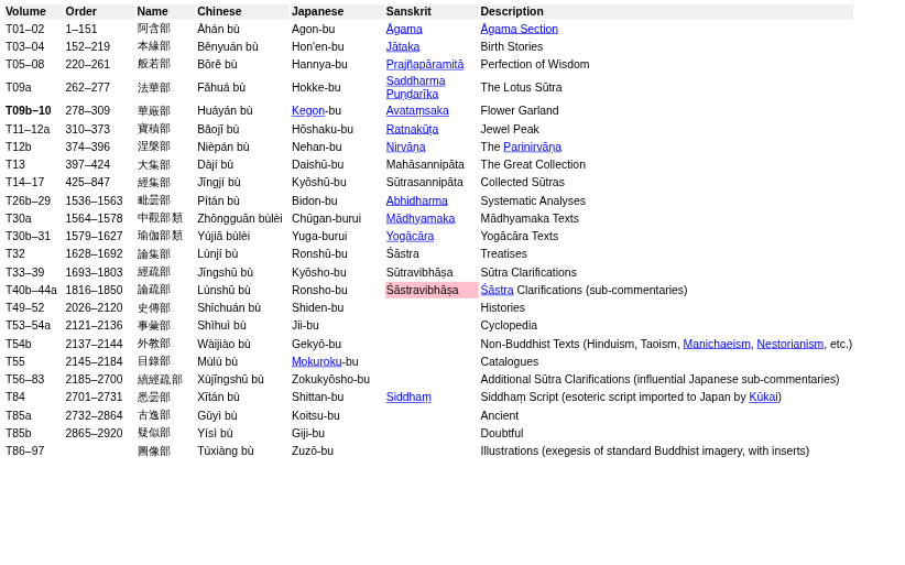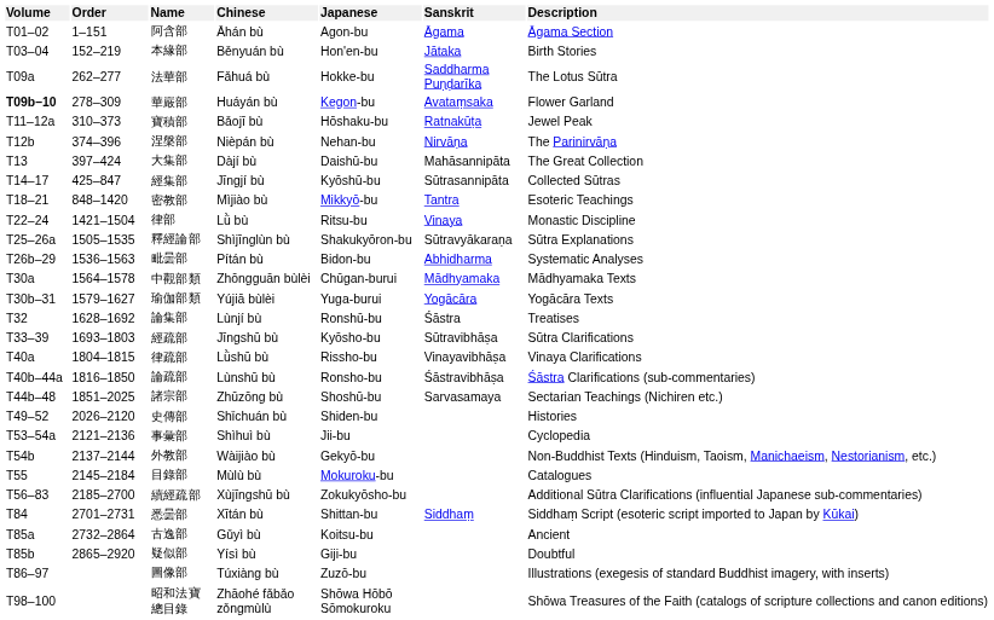- row: T05–08 | 220–261 | 般若部 | Bōrě bù | Hannya-bu | Prajñapāramitā | Perfection of Wisdom
+ row: T18–21 | 848–1420 | 密教部 | Mìjiào bù | Mikkyō-bu | Tantra | Esoteric Teachings
+ row: T22–24 | 1421–1504 | 律部 | Lǜ bù | Ritsu-bu | Vinaya | Monastic Discipline
+ row: T25–26a | 1505–1535 | 釋經論部 | Shìjīnglùn bù | Shakukyōron-bu | Sūtravyākaraṇa | Sūtra Explanations
+ row: T40a | 1804–1815 | 律疏部 | Lǜshū bù | Rissho-bu | Vinayavibhāṣa | Vinaya Clarifications
論疏部 | Sanskrit: pink background -> no background
+ row: T44b–48 | 1851–2025 | 諸宗部 | Zhūzōng bù | Shoshū-bu | Sarvasamaya | Sectarian Teachings (Nichiren etc.)
+ row: T98–100 | 昭和法寶 總目錄 | Zhāohé fǎbǎo zǒngmùlù | Shōwa Hōbō Sōmokuroku | Shōwa Treasures of the Faith (catalogs of scripture collections and canon editions)
